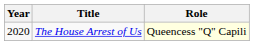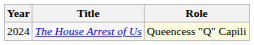The House Arrest of Us | Year: 2020 -> 2024
